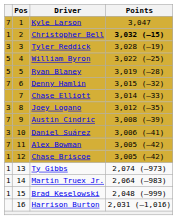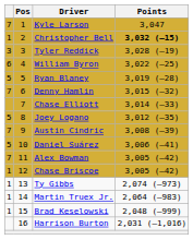William Byron | column 1: 5 -> 6
Joey Logano | column 1: 3 -> 5
Daniel Suárez | column 1: 3 -> 5
